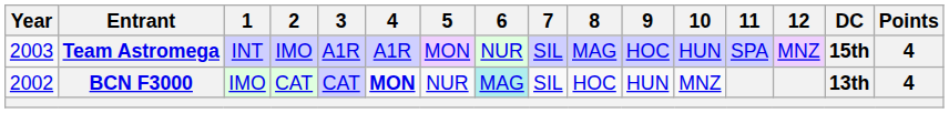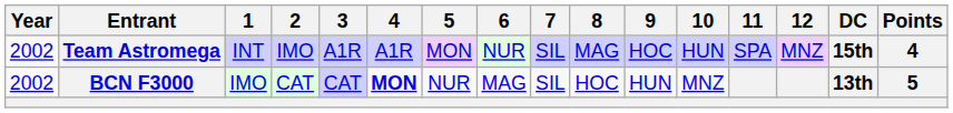Team Astromega | Year: 2003 -> 2002
BCN F3000 | 6: paleturquoise background -> no background
BCN F3000 | Points: 4 -> 5
